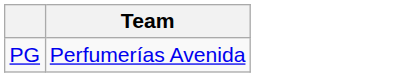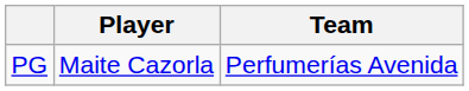+ column: Player | Maite Cazorla
